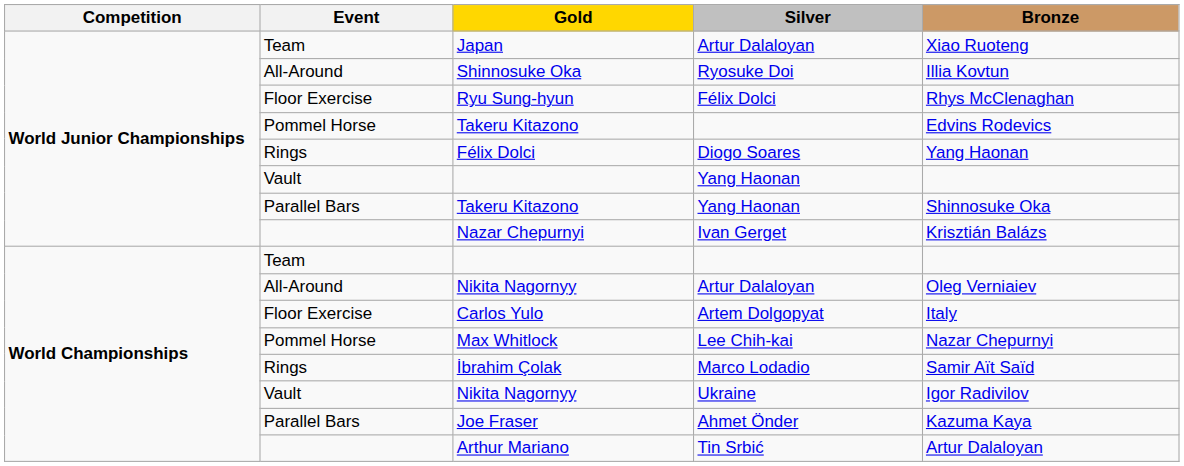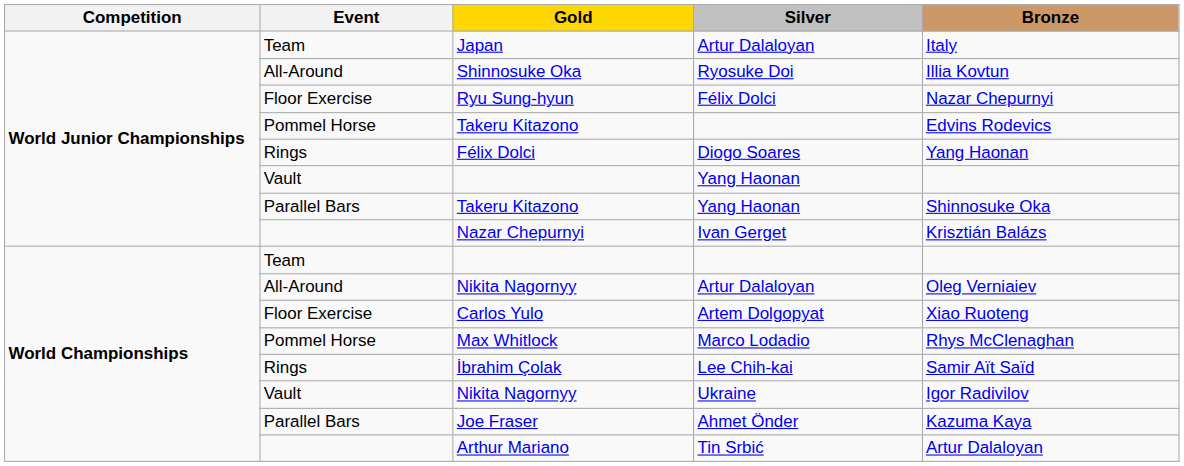Japan | Bronze: Xiao Ruoteng -> Italy
Ryu Sung-hyun | Bronze: Rhys McClenaghan -> Nazar Chepurnyi
Carlos Yulo | Bronze: Italy -> Xiao Ruoteng
Max Whitlock | Silver: Lee Chih-kai -> Marco Lodadio
Max Whitlock | Bronze: Nazar Chepurnyi -> Rhys McClenaghan
İbrahim Çolak | Silver: Marco Lodadio -> Lee Chih-kai
